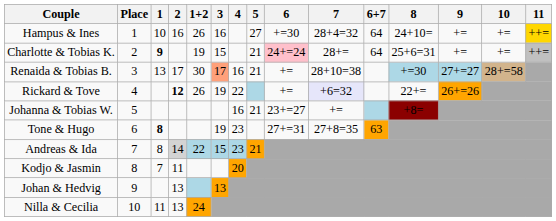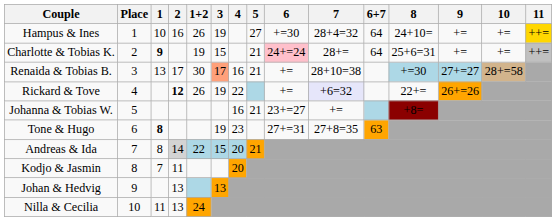Hampus & Ines | 3: 16 -> 19
Andreas & Ida | 4: 23 -> 20
